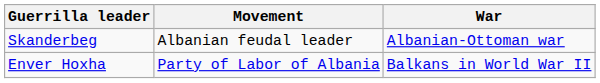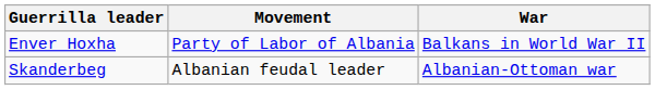rows swapped: Enver Hoxha <-> Skanderbeg
